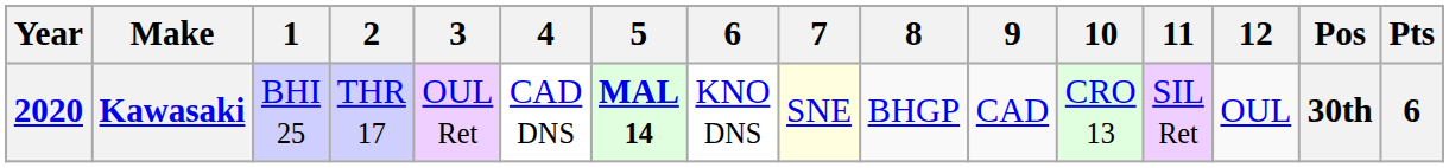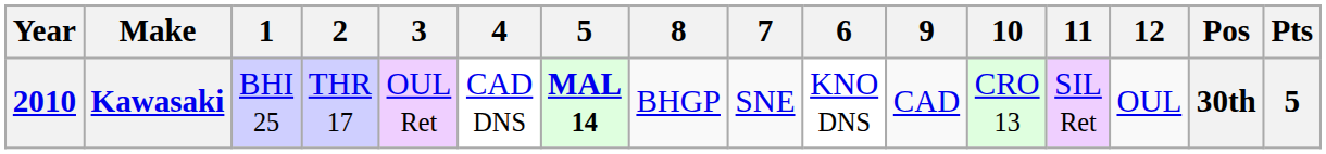columns swapped: 6 <-> 8
Kawasaki | Year: 2020 -> 2010
Kawasaki | 7: lightyellow background -> no background
Kawasaki | Pts: 6 -> 5
